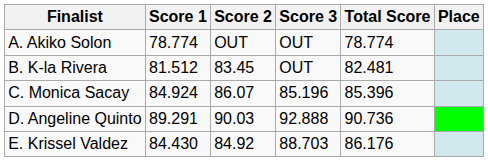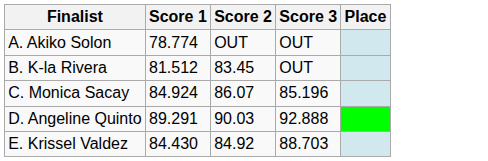- column: Total Score | 78.774 | 82.481 | 85.396 | 90.736 | 86.176
